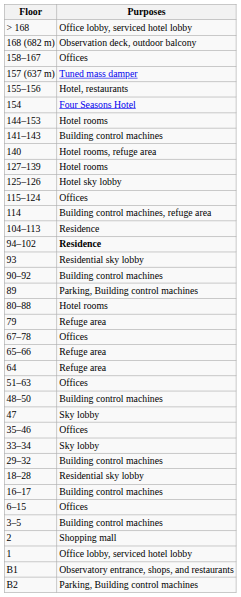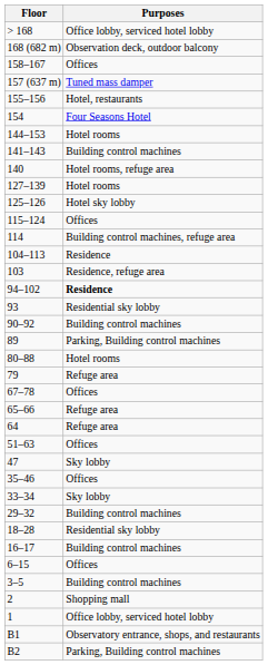+ row: 103 | Residence, refuge area
- row: 48–50 | Building control machines
